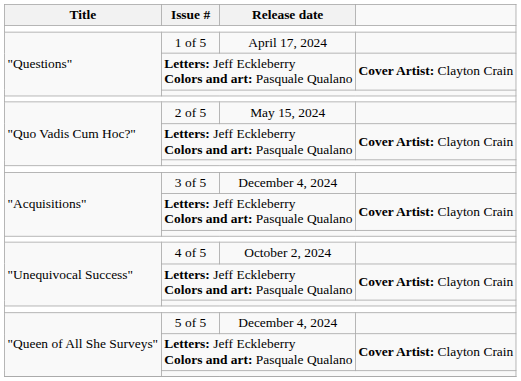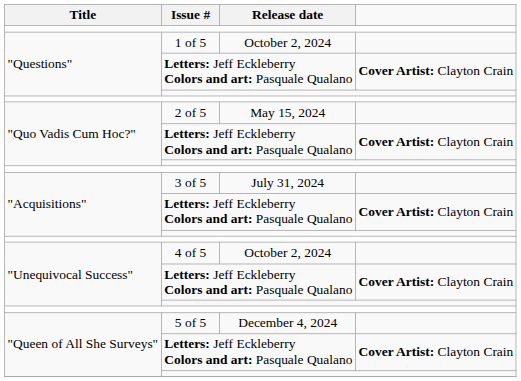1 of 5 | Release date: April 17, 2024 -> October 2, 2024
3 of 5 | Release date: December 4, 2024 -> July 31, 2024
